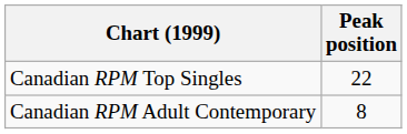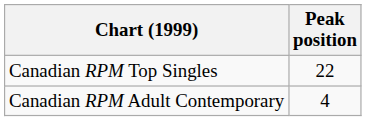Canadian RPM Adult Contemporary | Peak position: 8 -> 4
